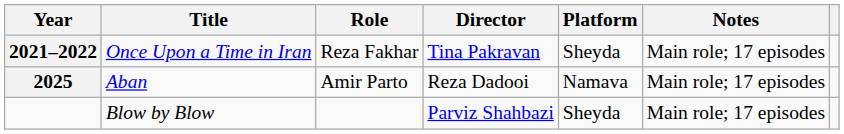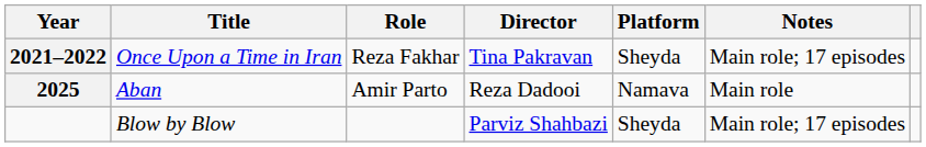Aban | Notes: Main role; 17 episodes -> Main role
